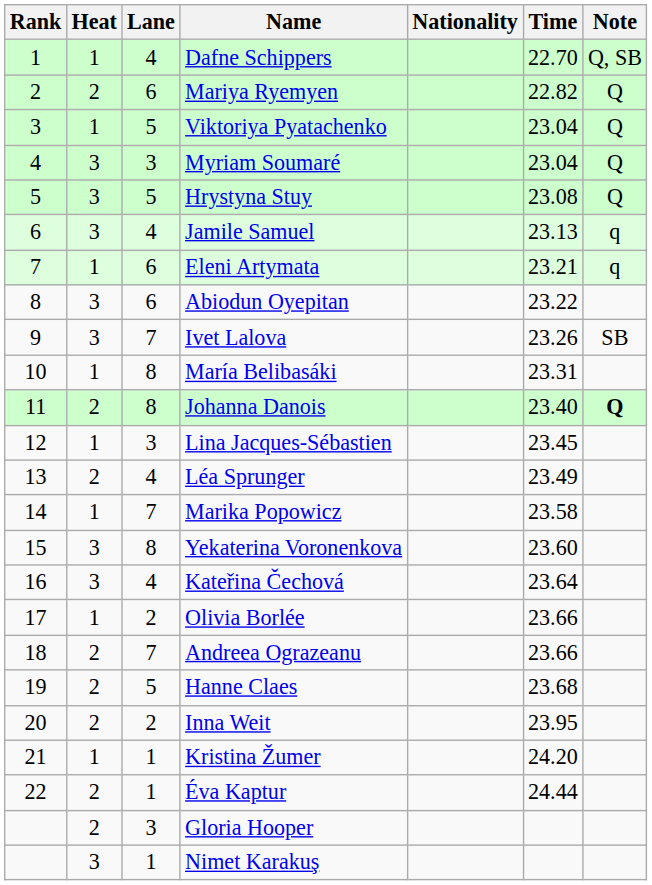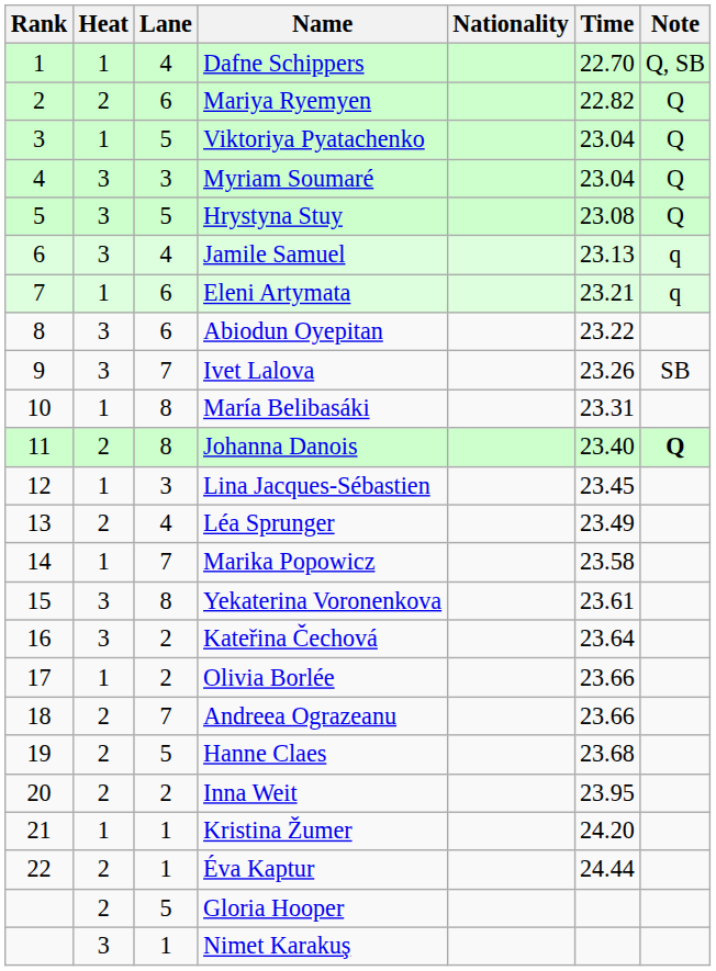Yekaterina Voronenkova | Time: 23.60 -> 23.61
Kateřina Čechová | Lane: 4 -> 2
Gloria Hooper | Lane: 3 -> 5
